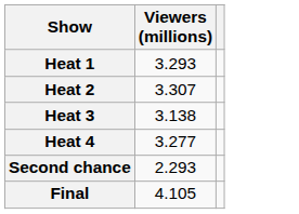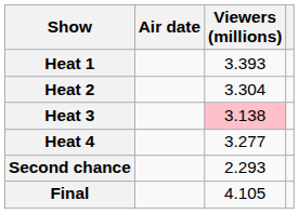+ column: Air date
Heat 1 | Viewers (millions): 3.293 -> 3.393
Heat 2 | Viewers (millions): 3.307 -> 3.304
Heat 3 | Viewers (millions): no background -> pink background
